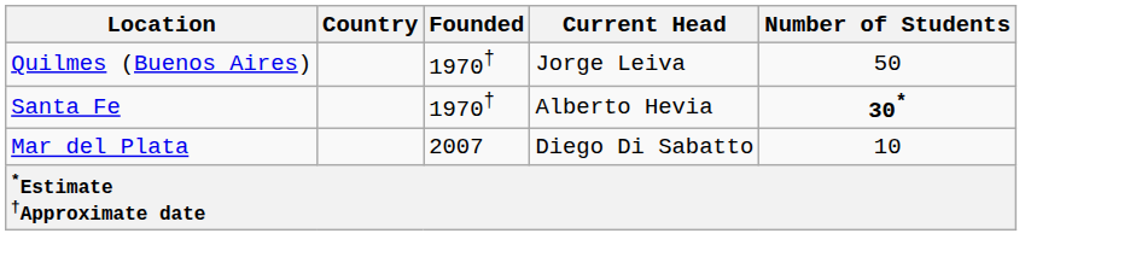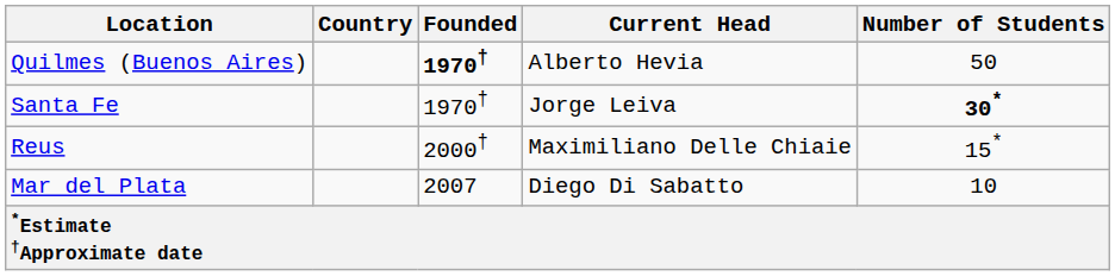Quilmes (Buenos Aires) | Founded: normal -> bold
Quilmes (Buenos Aires) | Current Head: Jorge Leiva -> Alberto Hevia
Santa Fe | Current Head: Alberto Hevia -> Jorge Leiva
+ row: Reus | 2000† | Maximiliano Delle Chiaie | 15*
